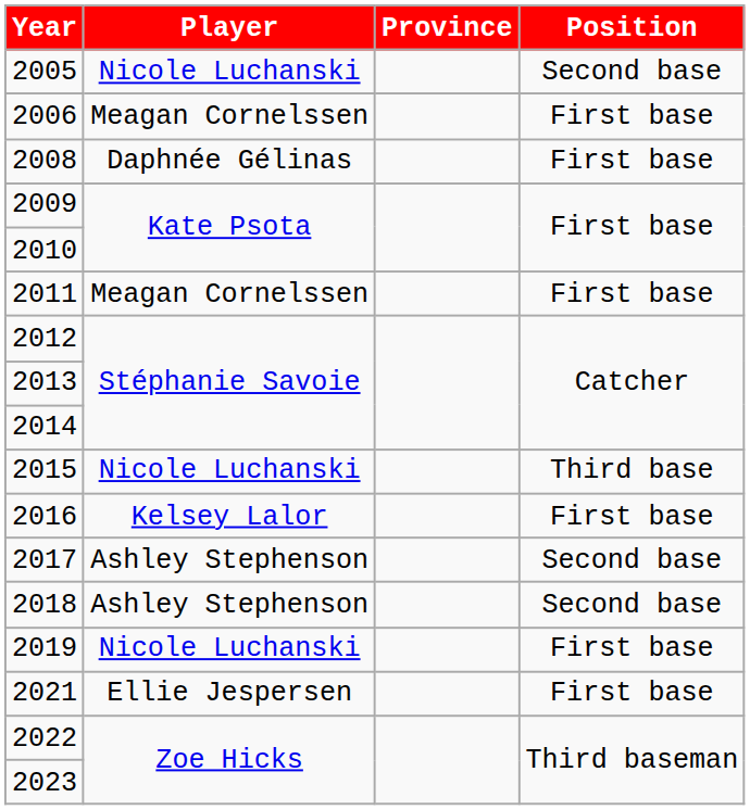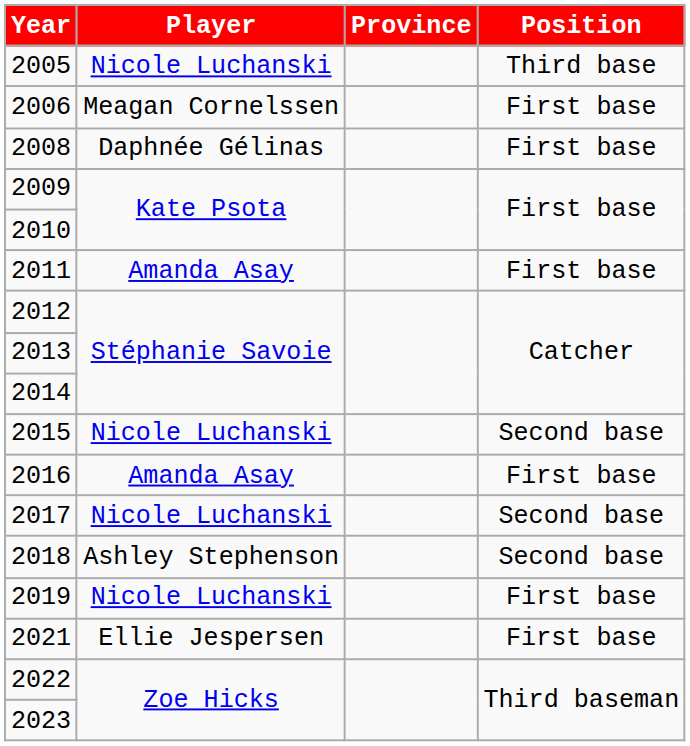2005 | Position: Second base -> Third base
2011 | Player: Meagan Cornelssen -> Amanda Asay
2015 | Position: Third base -> Second base
2016 | Player: Kelsey Lalor -> Amanda Asay
2017 | Player: Ashley Stephenson -> Nicole Luchanski
